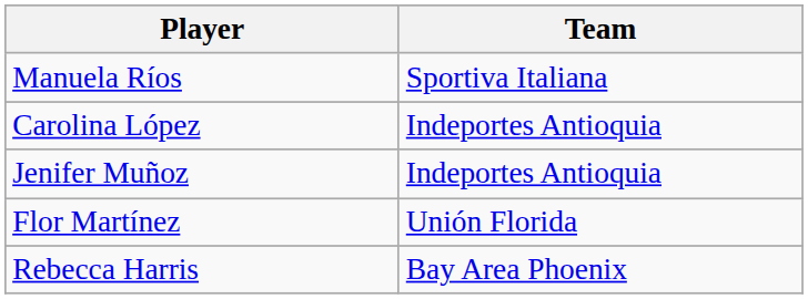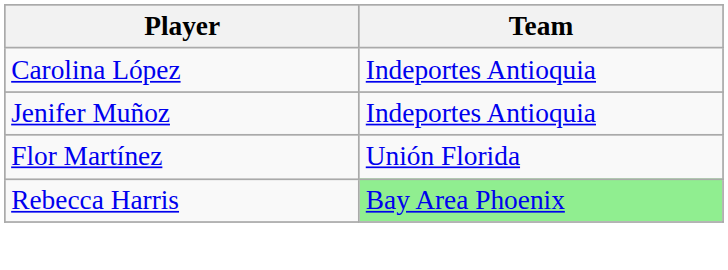- row: Manuela Ríos | Sportiva Italiana
Rebecca Harris | Team: no background -> lightgreen background
